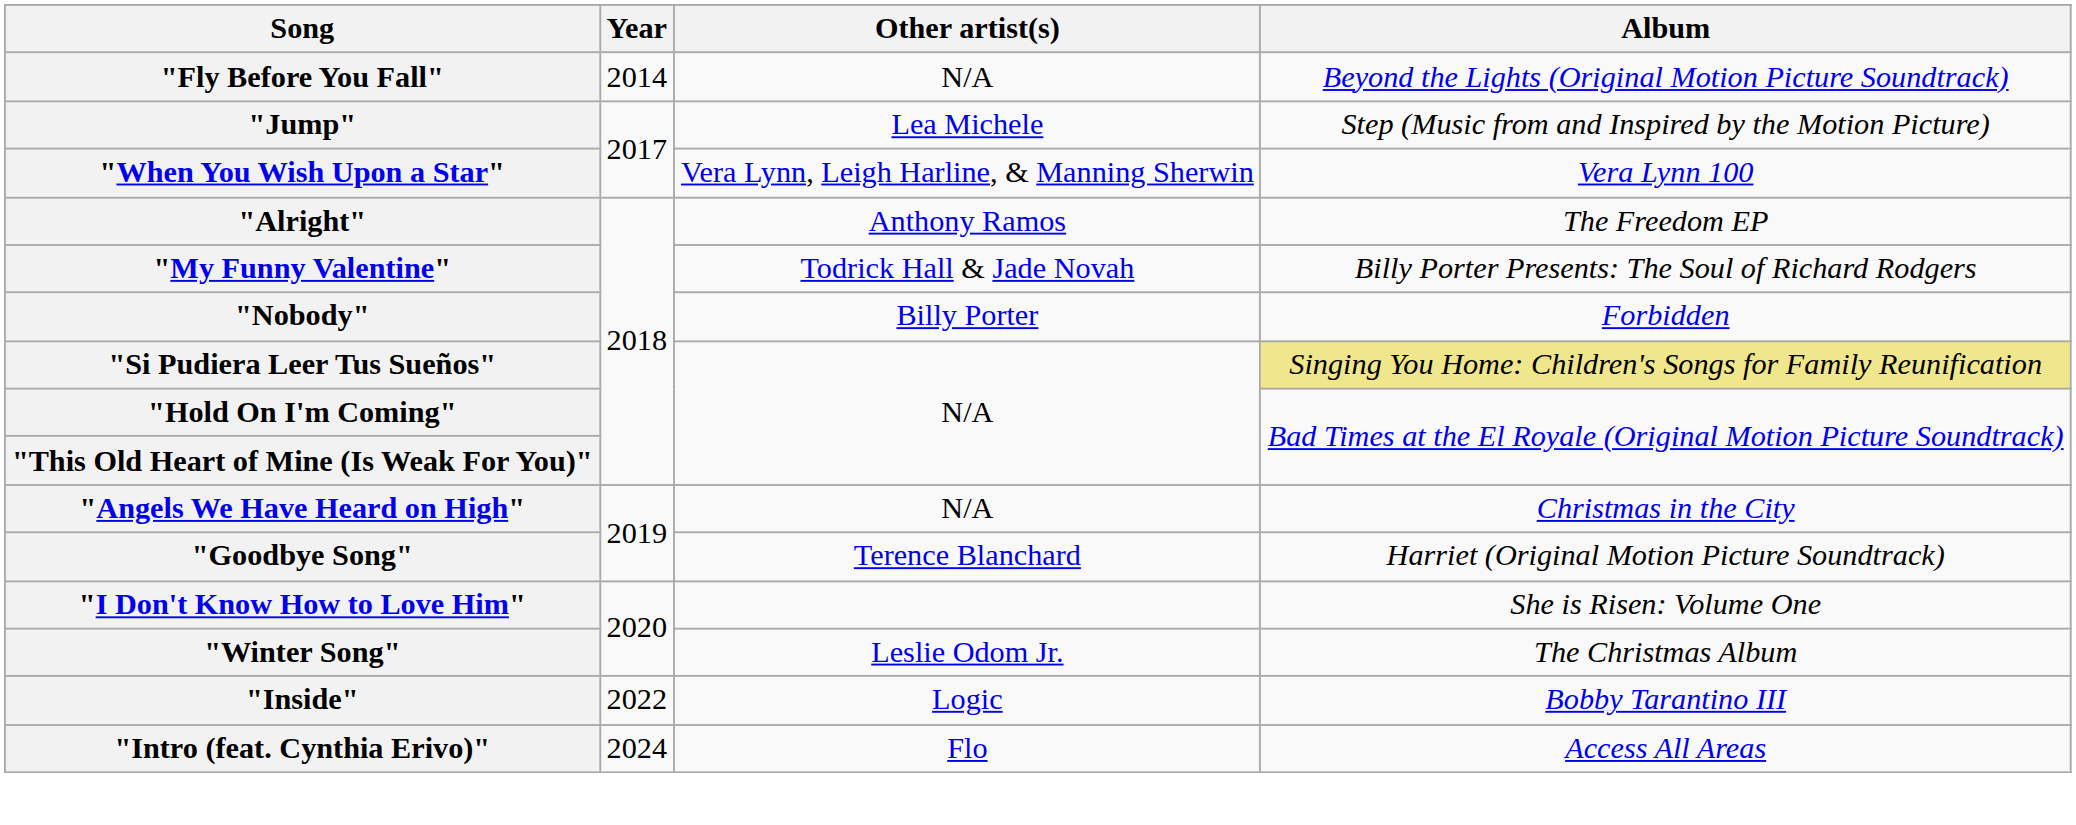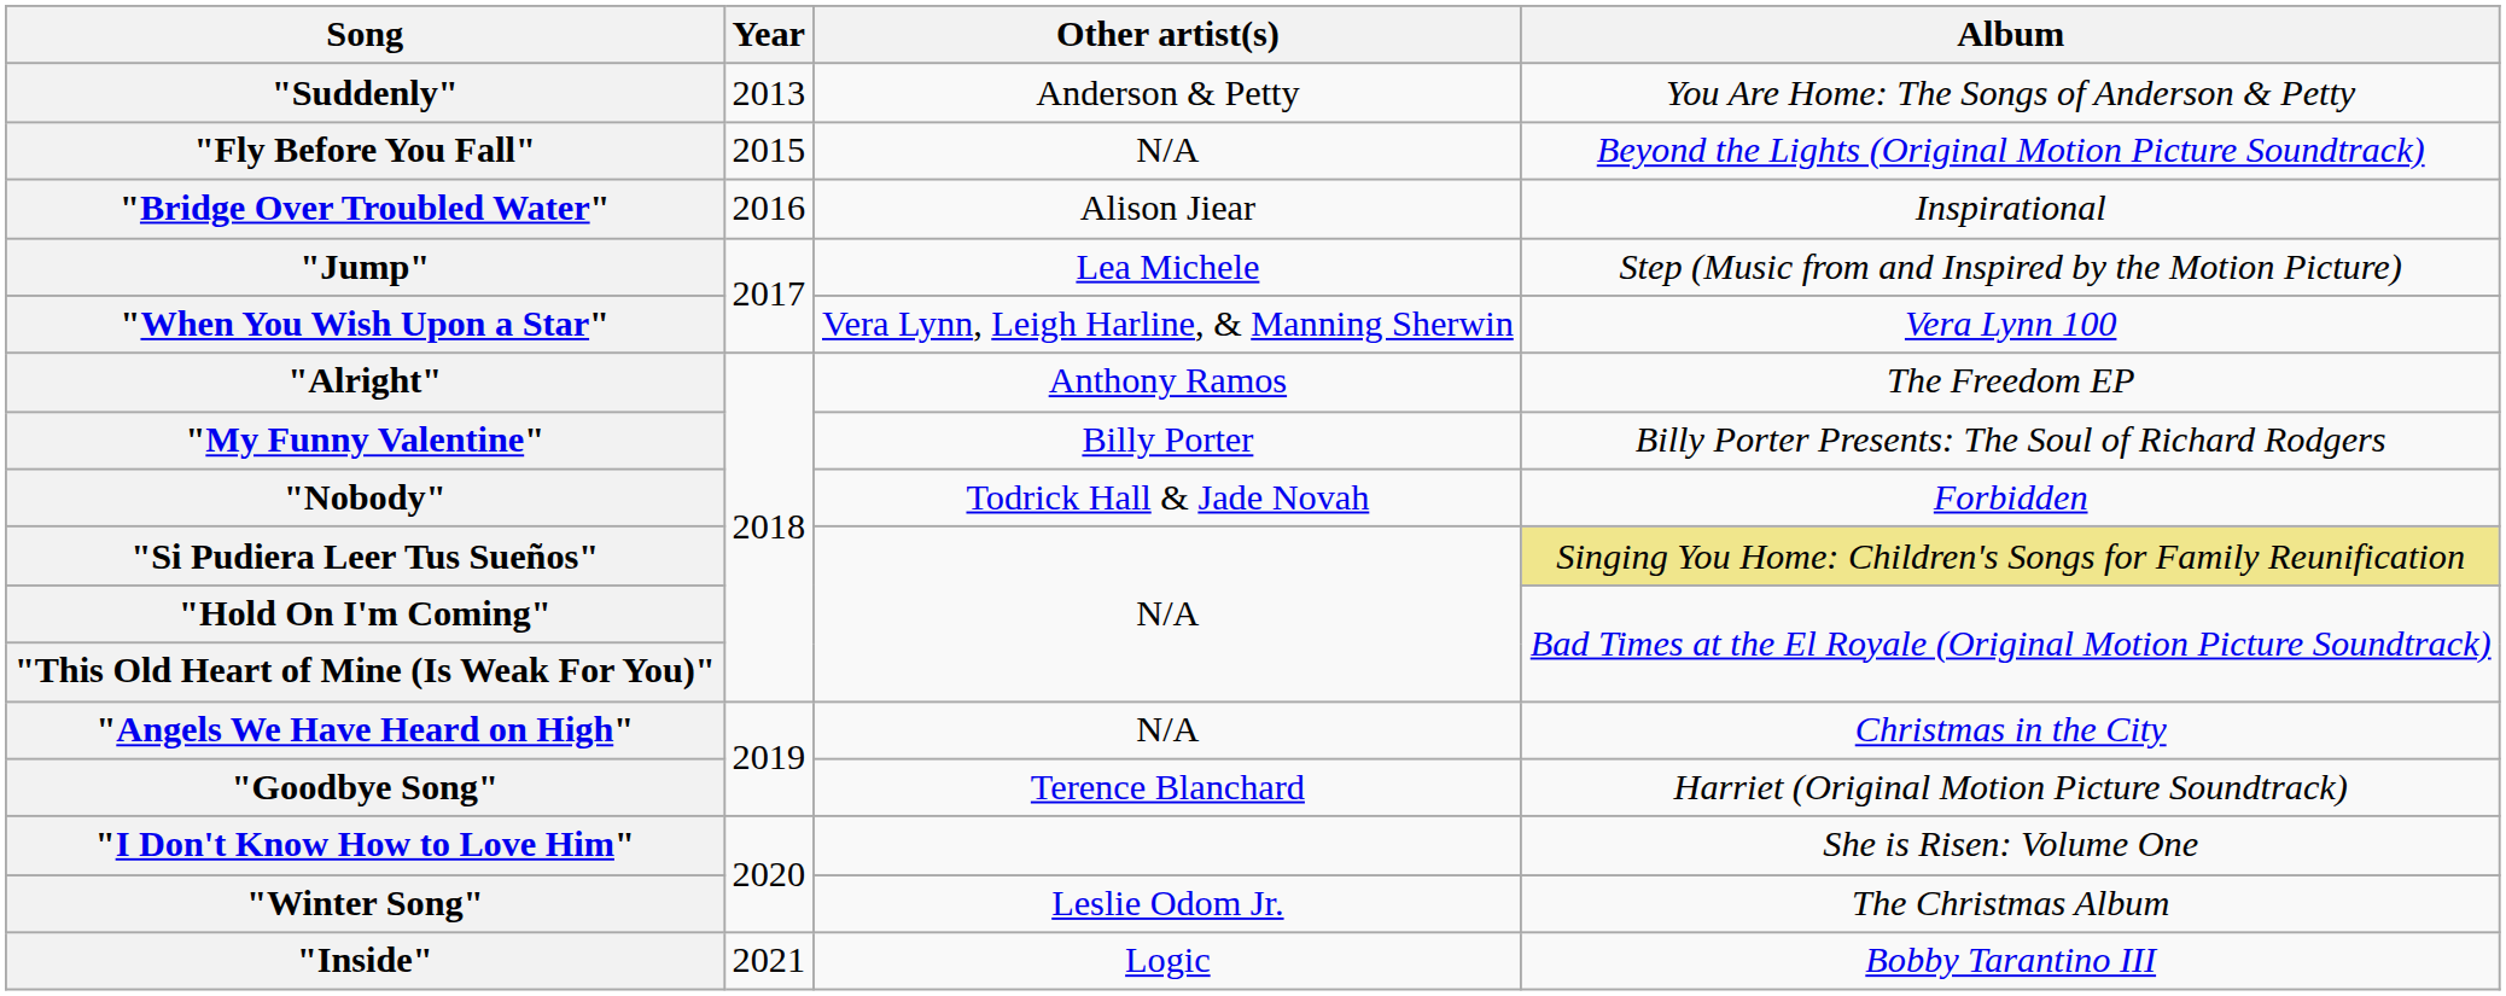+ row: "Suddenly" | 2013 | Anderson & Petty | You Are Home: The Songs of Anderson & Petty
"Fly Before You Fall" | Year: 2014 -> 2015
+ row: "Bridge Over Troubled Water" | 2016 | Alison Jiear | Inspirational
"My Funny Valentine" | Other artist(s): Todrick Hall & Jade Novah -> Billy Porter
"Nobody" | Other artist(s): Billy Porter -> Todrick Hall & Jade Novah
"Inside" | Year: 2022 -> 2021
- row: "Intro (feat. Cynthia Erivo)" | 2024 | Flo | Access All Areas
